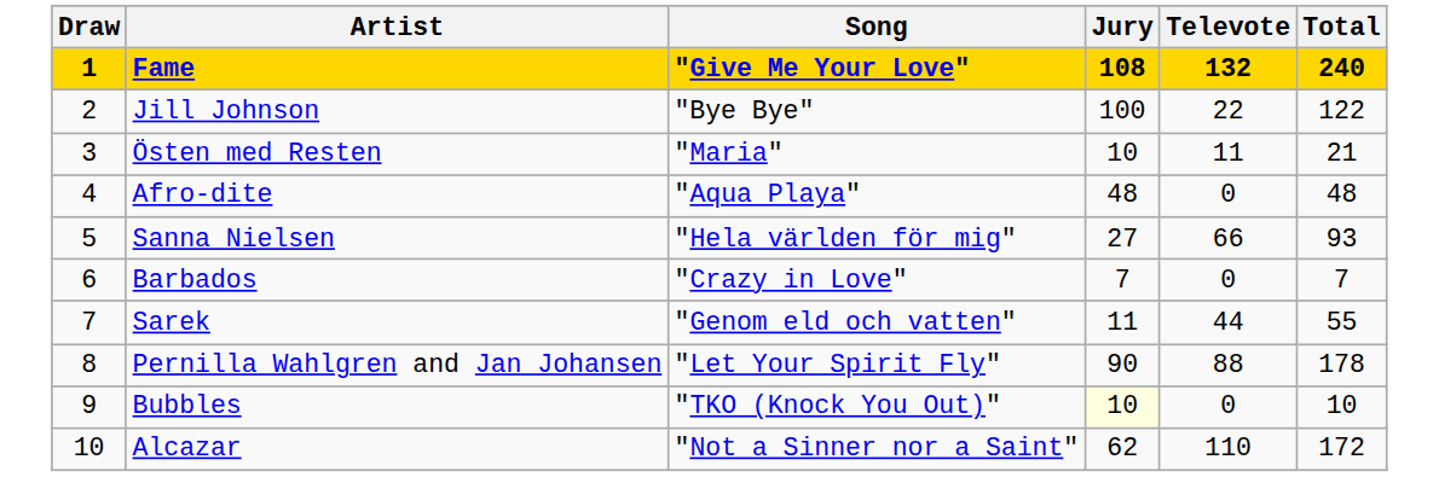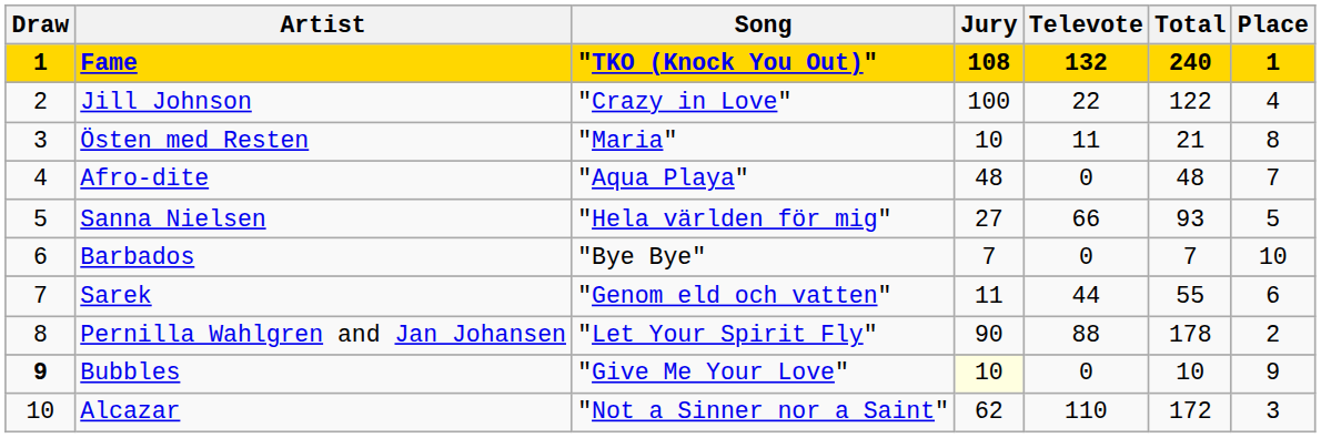+ column: Place | 1 | 4 | 8 | 7 | 5 | 10 | 6 | 2 | 9 | 3
Fame | Song: "Give Me Your Love" -> "TKO (Knock You Out)"
Jill Johnson | Song: "Bye Bye" -> "Crazy in Love"
Barbados | Song: "Crazy in Love" -> "Bye Bye"
Bubbles | Draw: normal -> bold
Bubbles | Song: "TKO (Knock You Out)" -> "Give Me Your Love"
